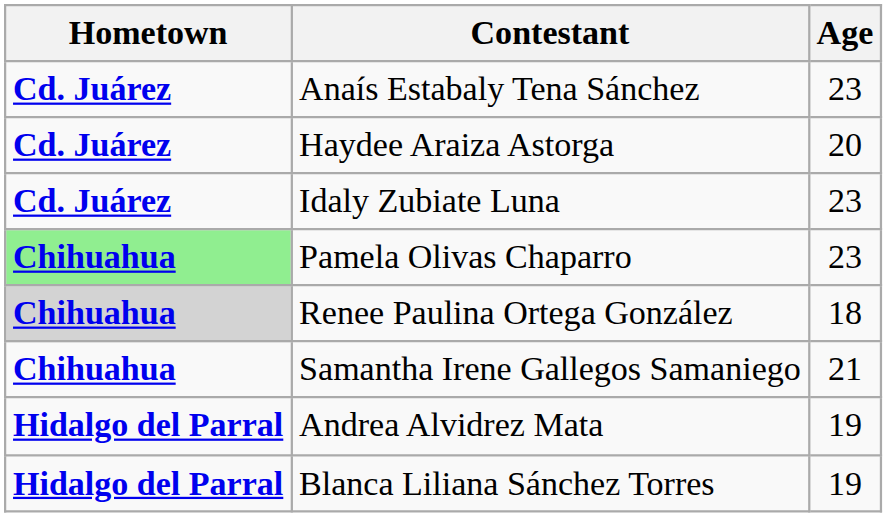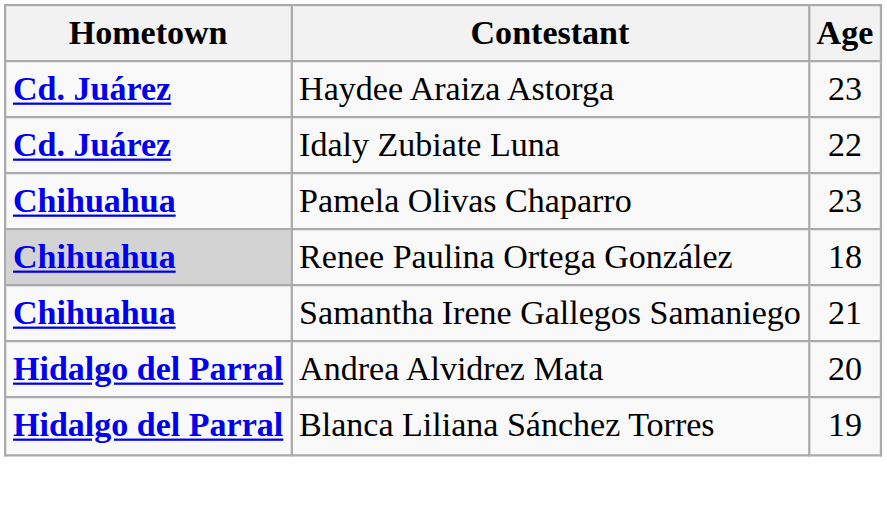- row: Cd. Juárez | Anaís Estabaly Tena Sánchez | 23
Haydee Araiza Astorga | Age: 20 -> 23
Idaly Zubiate Luna | Age: 23 -> 22
Pamela Olivas Chaparro | Hometown: lightgreen background -> no background
Andrea Alvidrez Mata | Age: 19 -> 20
